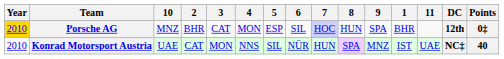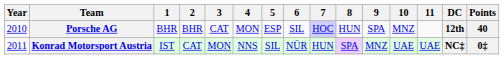columns swapped: 1 <-> 10
Porsche AG | Year: gold background -> no background
Porsche AG | Points: 0‡ -> 40
Konrad Motorsport Austria | Year: 2010 -> 2011
Konrad Motorsport Austria | Points: 40 -> 0‡
